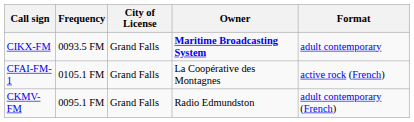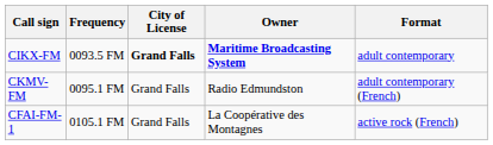CIKX-FM | City of License: normal -> bold
rows swapped: CKMV-FM <-> CFAI-FM-1
